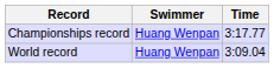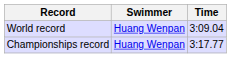rows swapped: World record <-> Championships record
